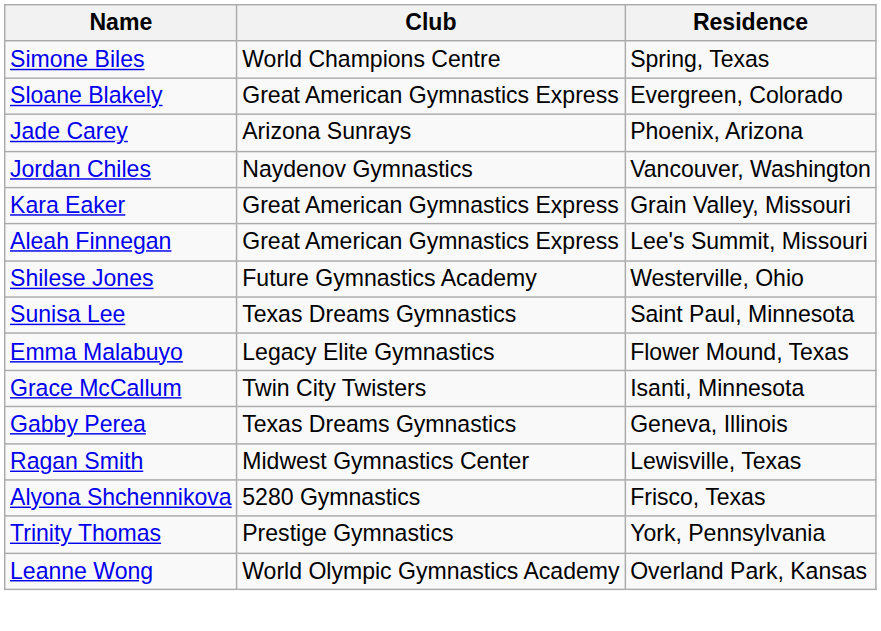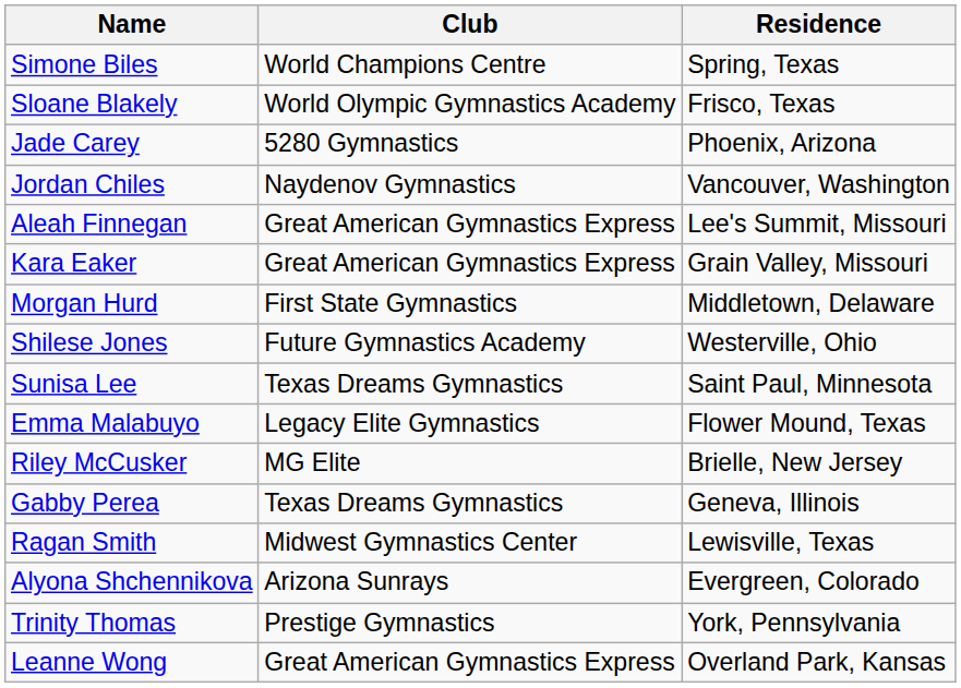Sloane Blakely | Club: Great American Gymnastics Express -> World Olympic Gymnastics Academy
Sloane Blakely | Residence: Evergreen, Colorado -> Frisco, Texas
Jade Carey | Club: Arizona Sunrays -> 5280 Gymnastics
rows swapped: Kara Eaker <-> Aleah Finnegan
+ row: Morgan Hurd | First State Gymnastics | Middletown, Delaware
- row: Grace McCallum | Twin City Twisters | Isanti, Minnesota
+ row: Riley McCusker | MG Elite | Brielle, New Jersey
Alyona Shchennikova | Club: 5280 Gymnastics -> Arizona Sunrays
Alyona Shchennikova | Residence: Frisco, Texas -> Evergreen, Colorado
Leanne Wong | Club: World Olympic Gymnastics Academy -> Great American Gymnastics Express
